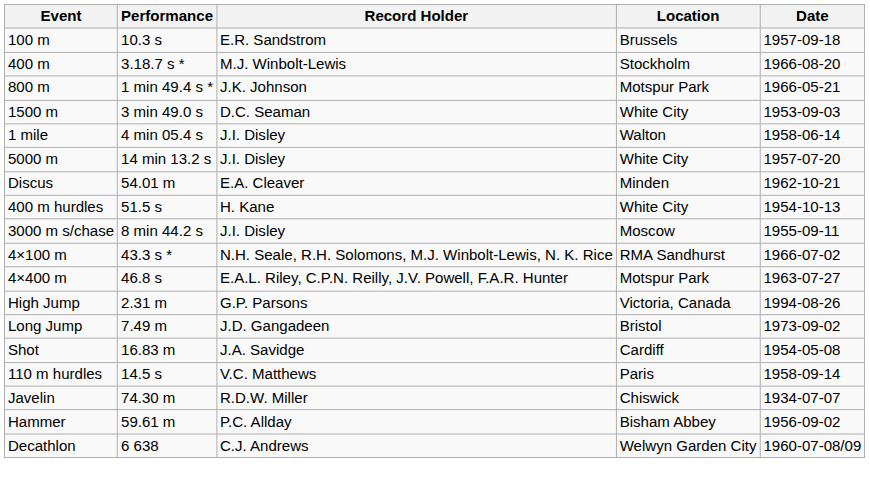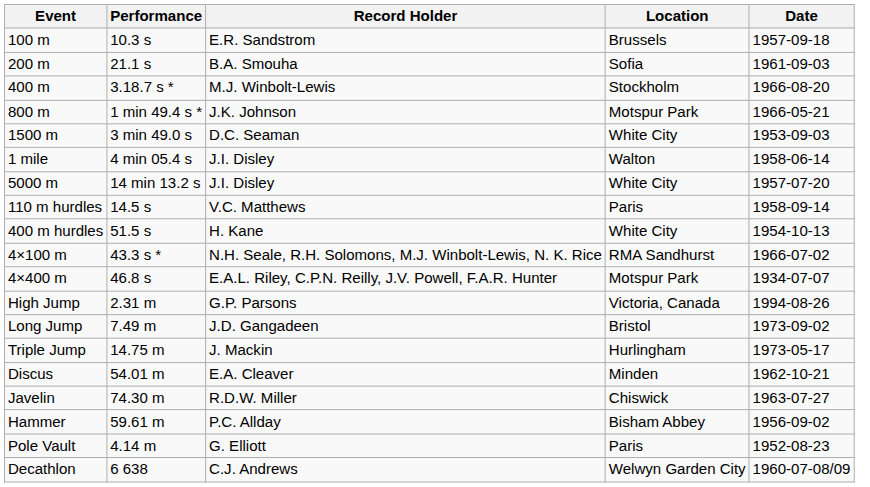+ row: 200 m | 21.1 s | B.A. Smouha | Sofia | 1961-09-03
rows swapped: 110 m hurdles <-> Discus
- row: 3000 m s/chase | 8 min 44.2 s | J.I. Disley | Moscow | 1955-09-11
4×400 m | Date: 1963-07-27 -> 1934-07-07
+ row: Triple Jump | 14.75 m | J. Mackin | Hurlingham | 1973-05-17
- row: Shot | 16.83 m | J.A. Savidge | Cardiff | 1954-05-08
Javelin | Date: 1934-07-07 -> 1963-07-27
+ row: Pole Vault | 4.14 m | G. Elliott | Paris | 1952-08-23
